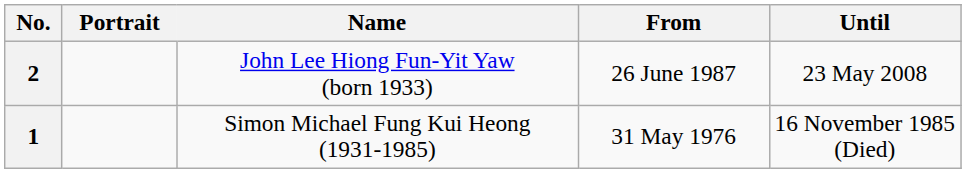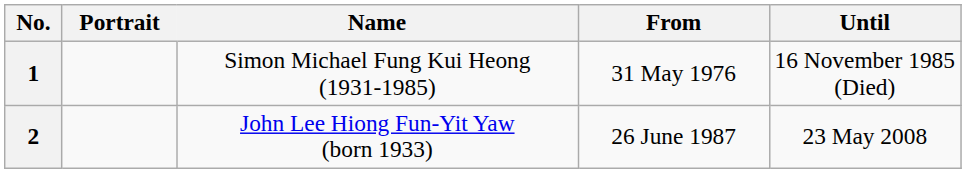rows swapped: 1 <-> 2
